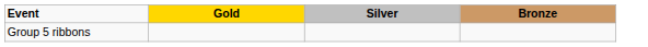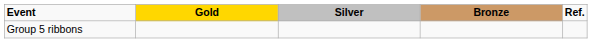+ column: Ref.
